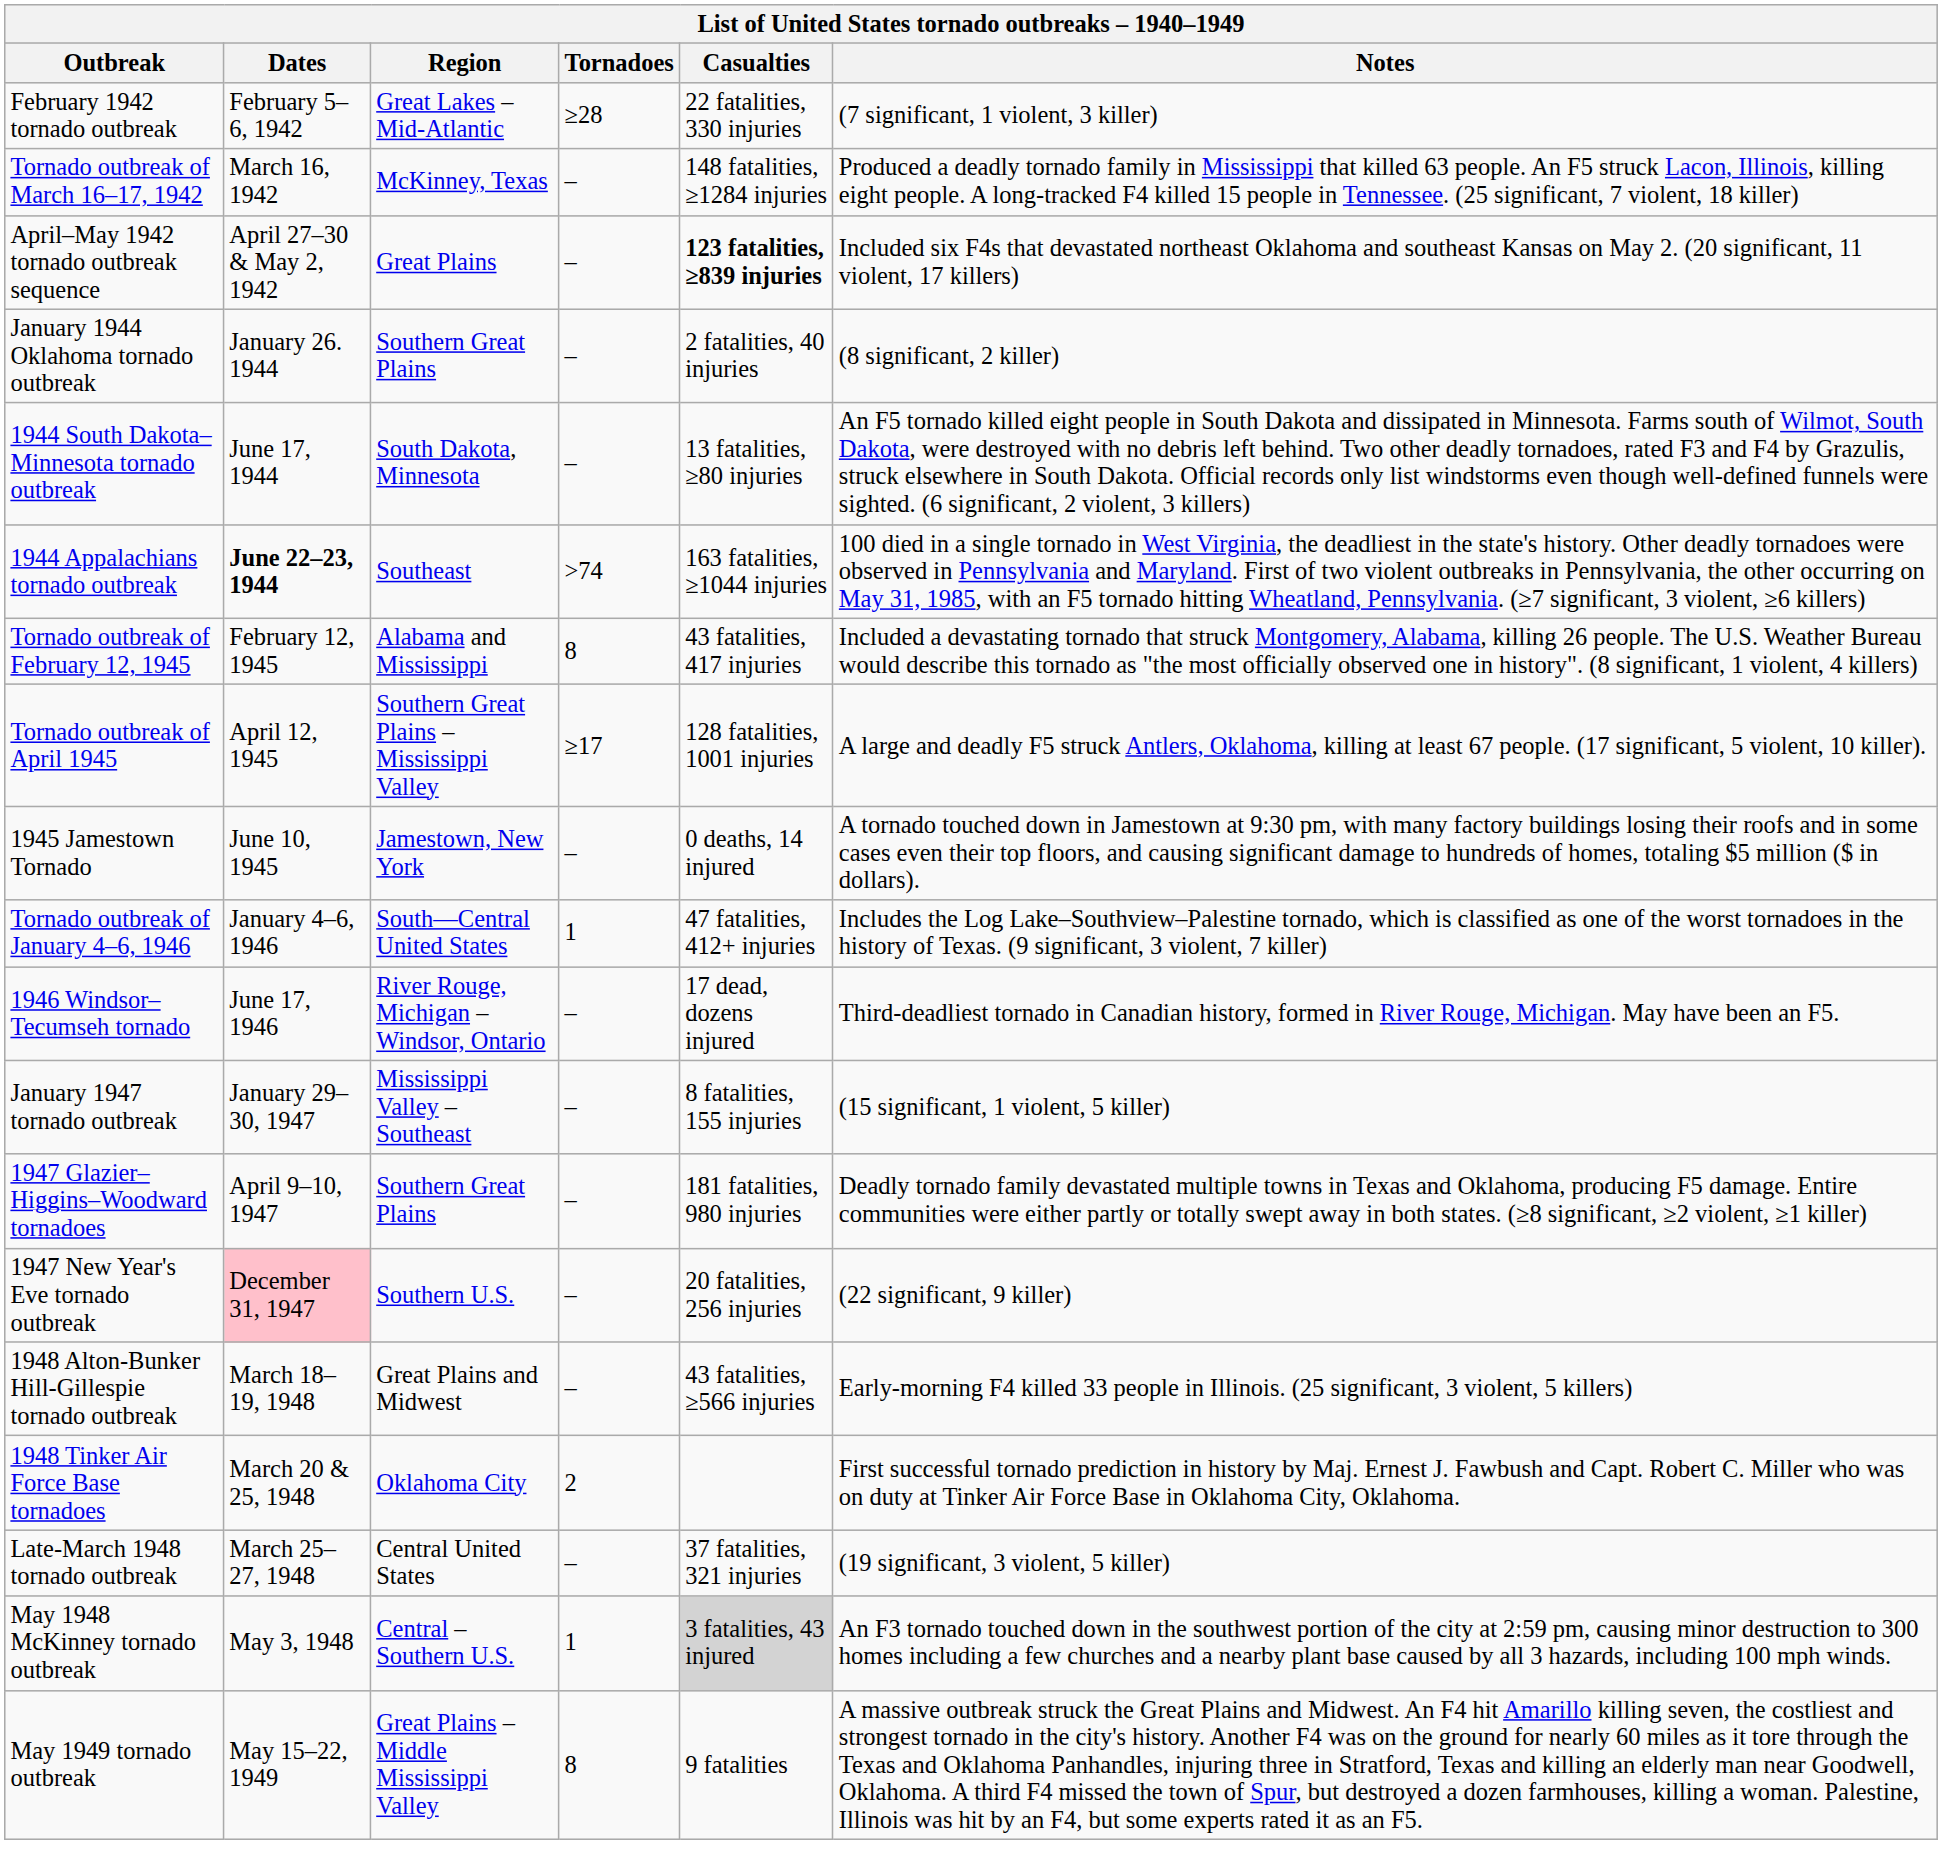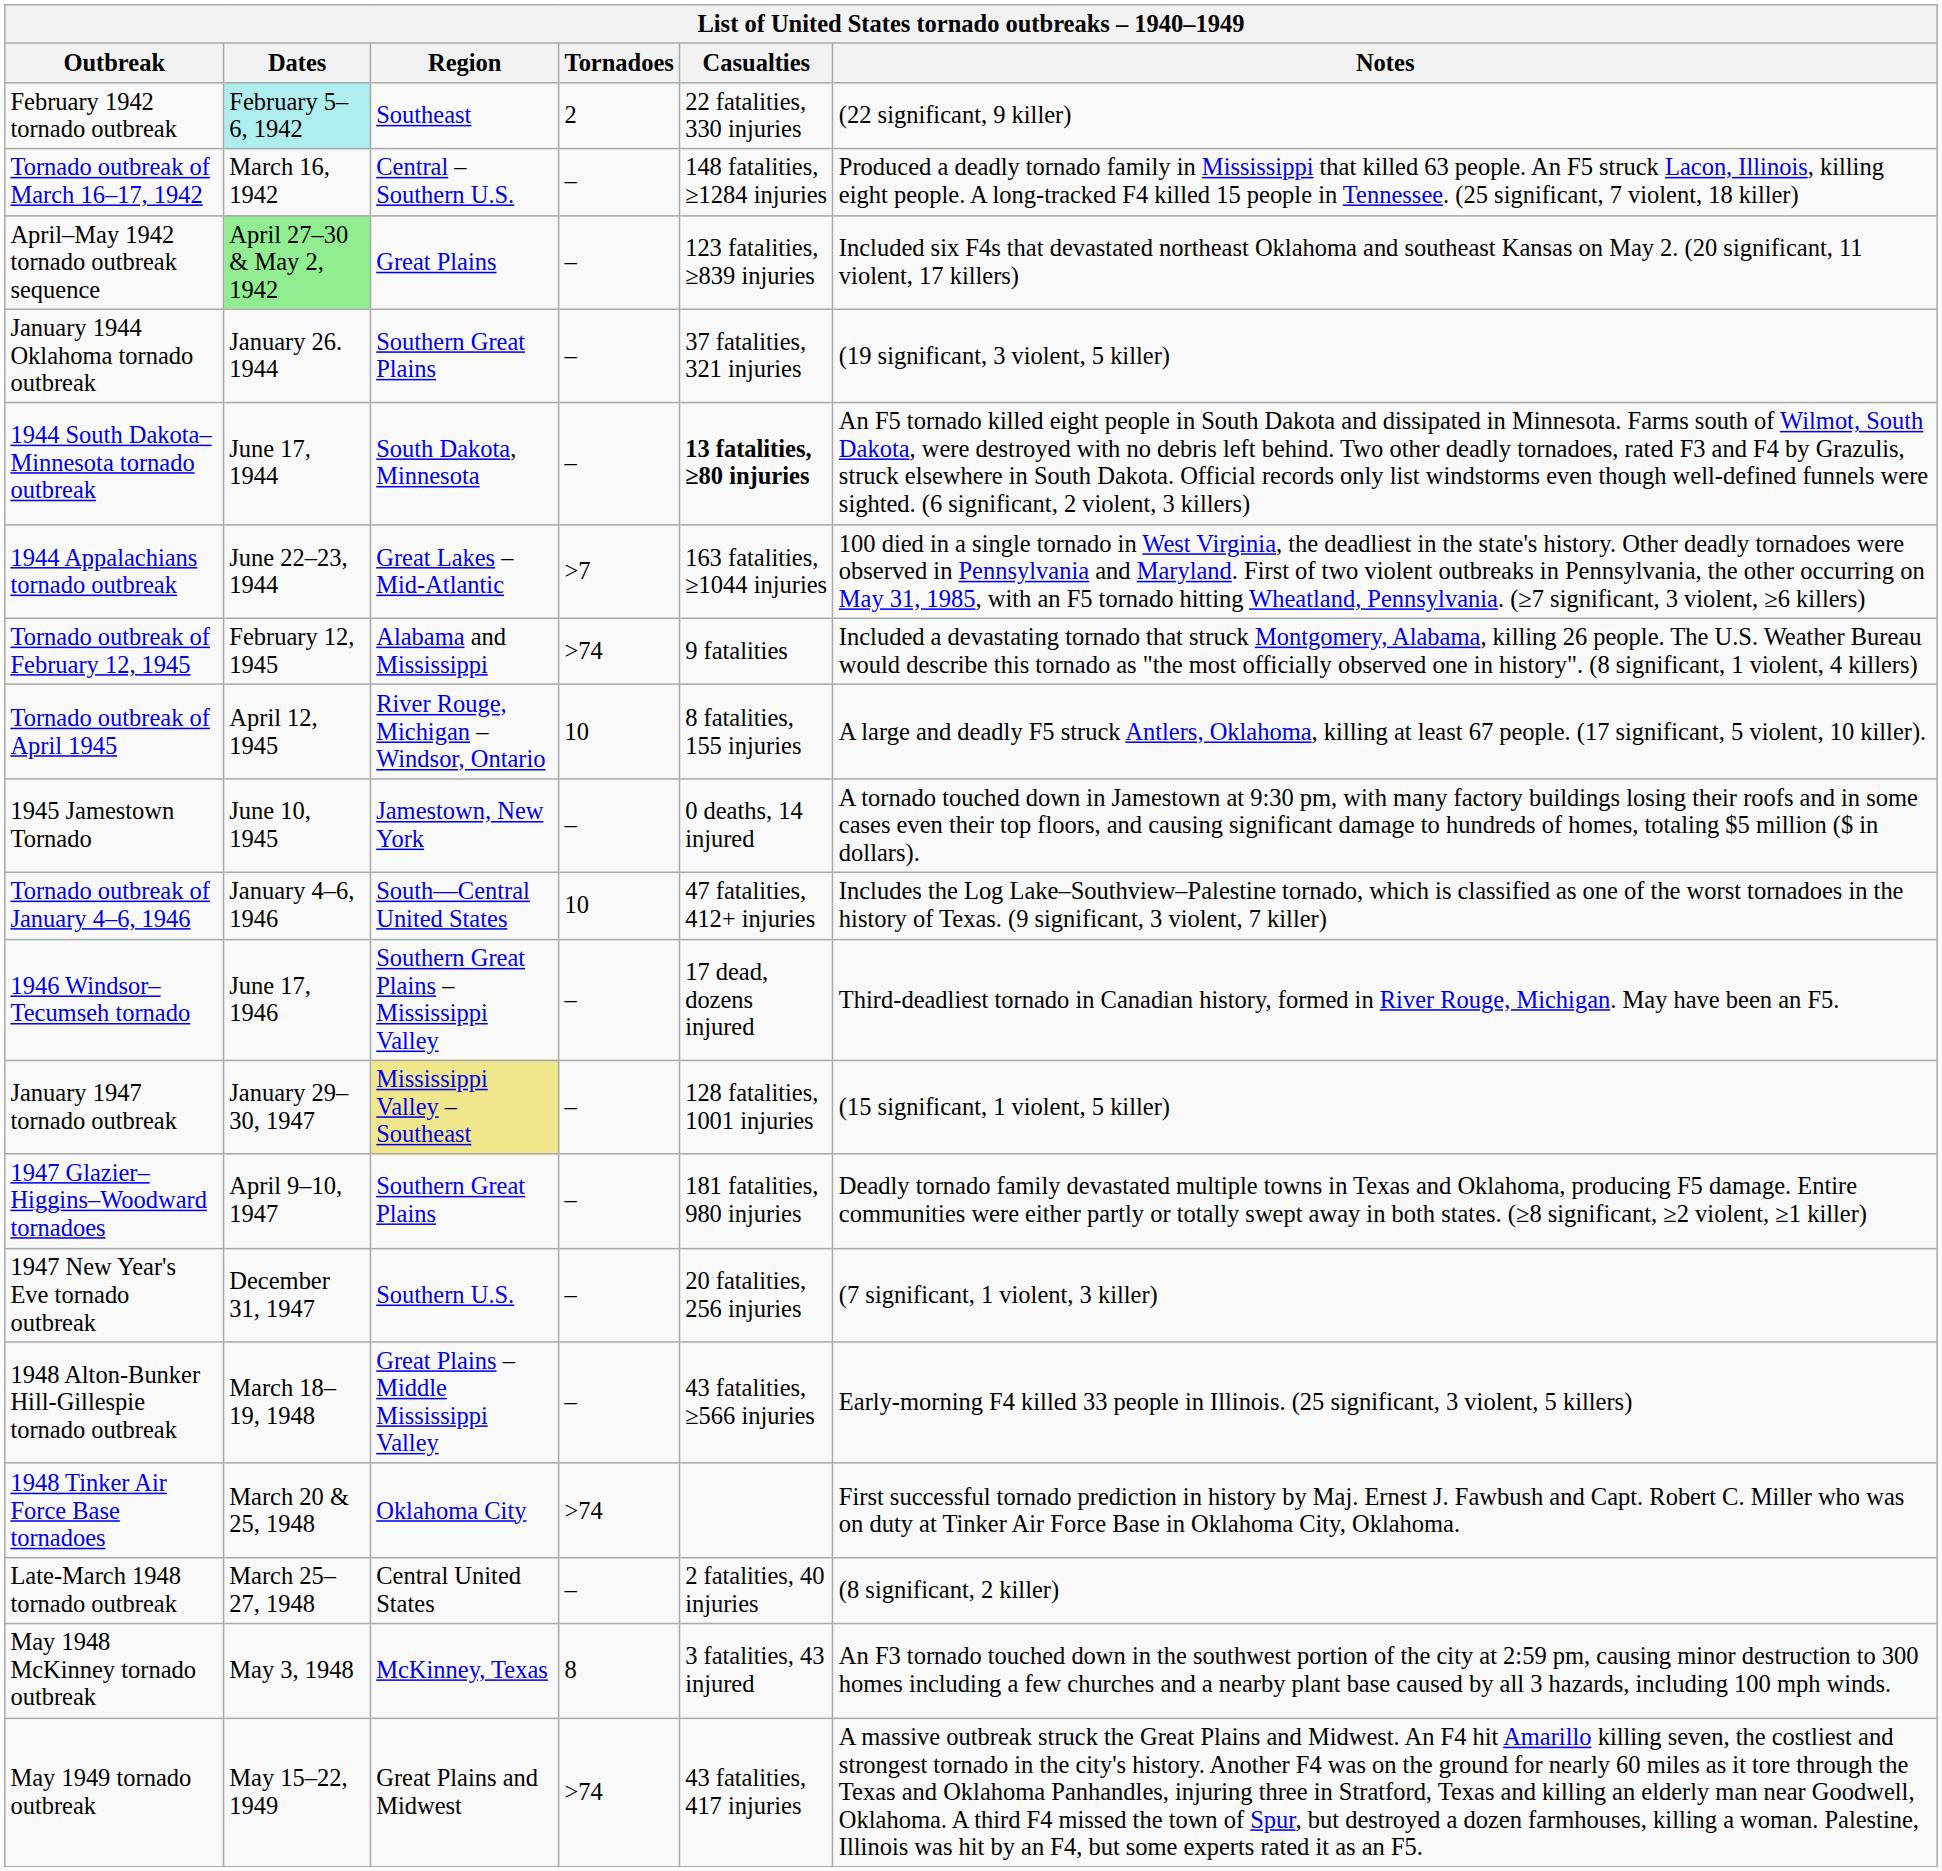February 1942 tornado outbreak | Dates: no background -> paleturquoise background
February 1942 tornado outbreak | Region: Great Lakes – Mid-Atlantic -> Southeast
February 1942 tornado outbreak | Tornadoes: ≥28 -> 2
February 1942 tornado outbreak | Notes: (7 significant, 1 violent, 3 killer) -> (22 significant, 9 killer)
Tornado outbreak of March 16–17, 1942 | Region: McKinney, Texas -> Central – Southern U.S.
April–May 1942 tornado outbreak sequence | Dates: no background -> lightgreen background
April–May 1942 tornado outbreak sequence | Casualties: bold -> normal
January 1944 Oklahoma tornado outbreak | Casualties: 2 fatalities, 40 injuries -> 37 fatalities, 321 injuries
January 1944 Oklahoma tornado outbreak | Notes: (8 significant, 2 killer) -> (19 significant, 3 violent, 5 killer)
1944 South Dakota–Minnesota tornado outbreak | Casualties: normal -> bold
1944 Appalachians tornado outbreak | Dates: bold -> normal
1944 Appalachians tornado outbreak | Region: Southeast -> Great Lakes – Mid-Atlantic
1944 Appalachians tornado outbreak | Tornadoes: >74 -> >7
Tornado outbreak of February 12, 1945 | Tornadoes: 8 -> >74
Tornado outbreak of February 12, 1945 | Casualties: 43 fatalities, 417 injuries -> 9 fatalities
Tornado outbreak of April 1945 | Region: Southern Great Plains – Mississippi Valley -> River Rouge, Michigan – Windsor, Ontario
Tornado outbreak of April 1945 | Tornadoes: ≥17 -> 10
Tornado outbreak of April 1945 | Casualties: 128 fatalities, 1001 injuries -> 8 fatalities, 155 injuries
Tornado outbreak of January 4–6, 1946 | Tornadoes: 1 -> 10
1946 Windsor–Tecumseh tornado | Region: River Rouge, Michigan – Windsor, Ontario -> Southern Great Plains – Mississippi Valley
January 1947 tornado outbreak | Region: no background -> khaki background
January 1947 tornado outbreak | Casualties: 8 fatalities, 155 injuries -> 128 fatalities, 1001 injuries
1947 New Year's Eve tornado outbreak | Dates: pink background -> no background
1947 New Year's Eve tornado outbreak | Notes: (22 significant, 9 killer) -> (7 significant, 1 violent, 3 killer)
1948 Alton-Bunker Hill-Gillespie tornado outbreak | Region: Great Plains and Midwest -> Great Plains – Middle Mississippi Valley
1948 Tinker Air Force Base tornadoes | Tornadoes: 2 -> >74
Late-March 1948 tornado outbreak | Casualties: 37 fatalities, 321 injuries -> 2 fatalities, 40 injuries
Late-March 1948 tornado outbreak | Notes: (19 significant, 3 violent, 5 killer) -> (8 significant, 2 killer)
May 1948 McKinney tornado outbreak | Region: Central – Southern U.S. -> McKinney, Texas
May 1948 McKinney tornado outbreak | Tornadoes: 1 -> 8
May 1948 McKinney tornado outbreak | Casualties: lightgrey background -> no background
May 1949 tornado outbreak | Region: Great Plains – Middle Mississippi Valley -> Great Plains and Midwest
May 1949 tornado outbreak | Tornadoes: 8 -> >74
May 1949 tornado outbreak | Casualties: 9 fatalities -> 43 fatalities, 417 injuries
